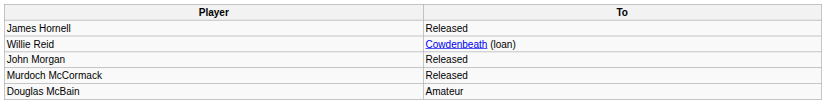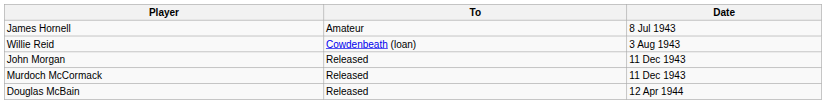+ column: Date | 8 Jul 1943 | 3 Aug 1943 | 11 Dec 1943 | 11 Dec 1943 | 12 Apr 1944
James Hornell | To: Released -> Amateur
Douglas McBain | To: Amateur -> Released
